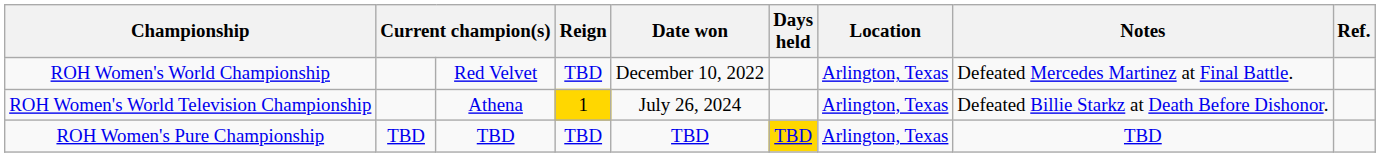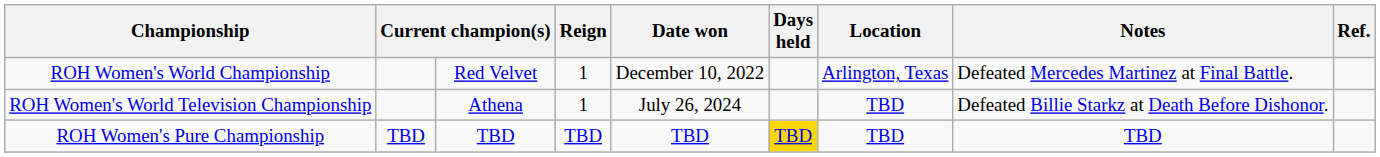ROH Women's World Championship | Reign: TBD -> 1
ROH Women's World Television Championship | Reign: gold background -> no background
ROH Women's World Television Championship | Location: Arlington, Texas -> TBD
ROH Women's Pure Championship | Location: Arlington, Texas -> TBD
